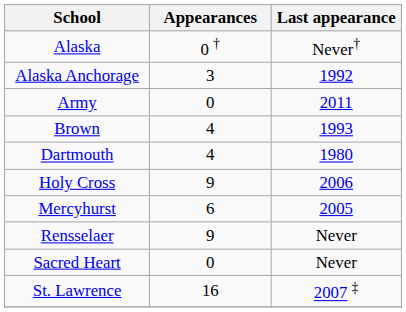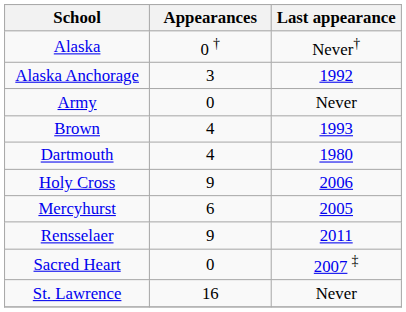Army | Last appearance: 2011 -> Never
Rensselaer | Last appearance: Never -> 2011
Sacred Heart | Last appearance: Never -> 2007 ‡
St. Lawrence | Last appearance: 2007 ‡ -> Never
